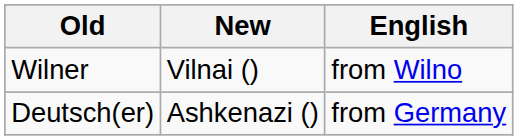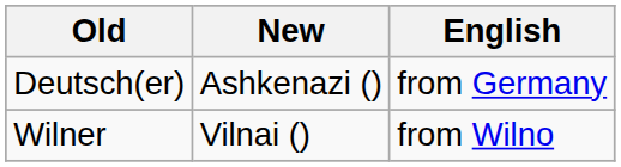rows swapped: Deutsch(er) <-> Wilner
